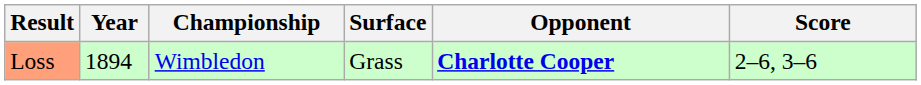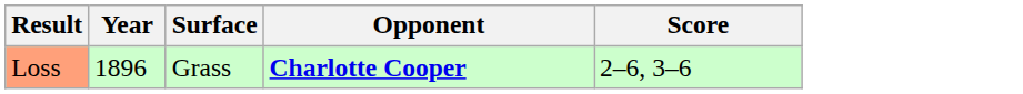- column: Championship | Wimbledon
Loss | Year: 1894 -> 1896
